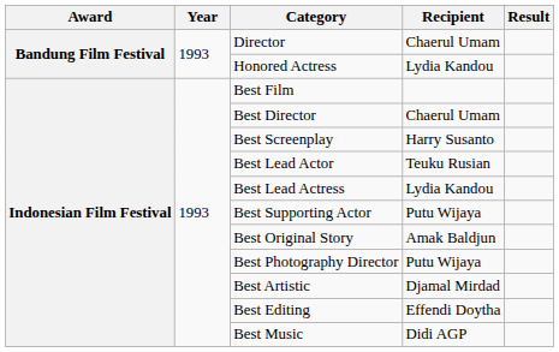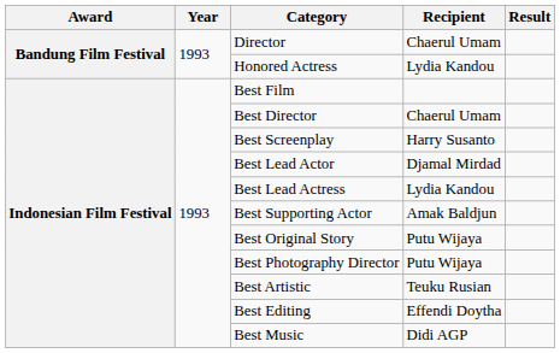Best Lead Actor | Recipient: Teuku Rusian -> Djamal Mirdad
Best Supporting Actor | Recipient: Putu Wijaya -> Amak Baldjun
Best Original Story | Recipient: Amak Baldjun -> Putu Wijaya
Best Artistic | Recipient: Djamal Mirdad -> Teuku Rusian
